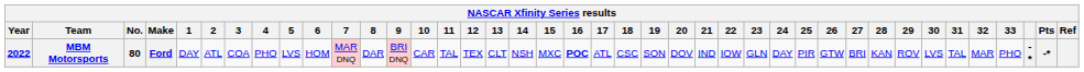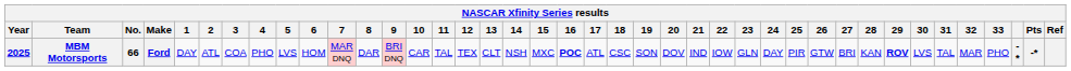MBM Motorsports | Year: 2022 -> 2025
MBM Motorsports | No.: 80 -> 66
MBM Motorsports | 29: normal -> bold
